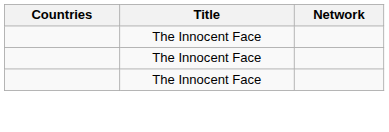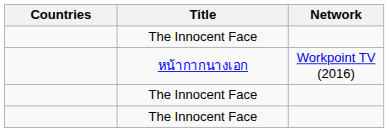+ row: หน้ากากนางเอก | Workpoint TV (2016)
